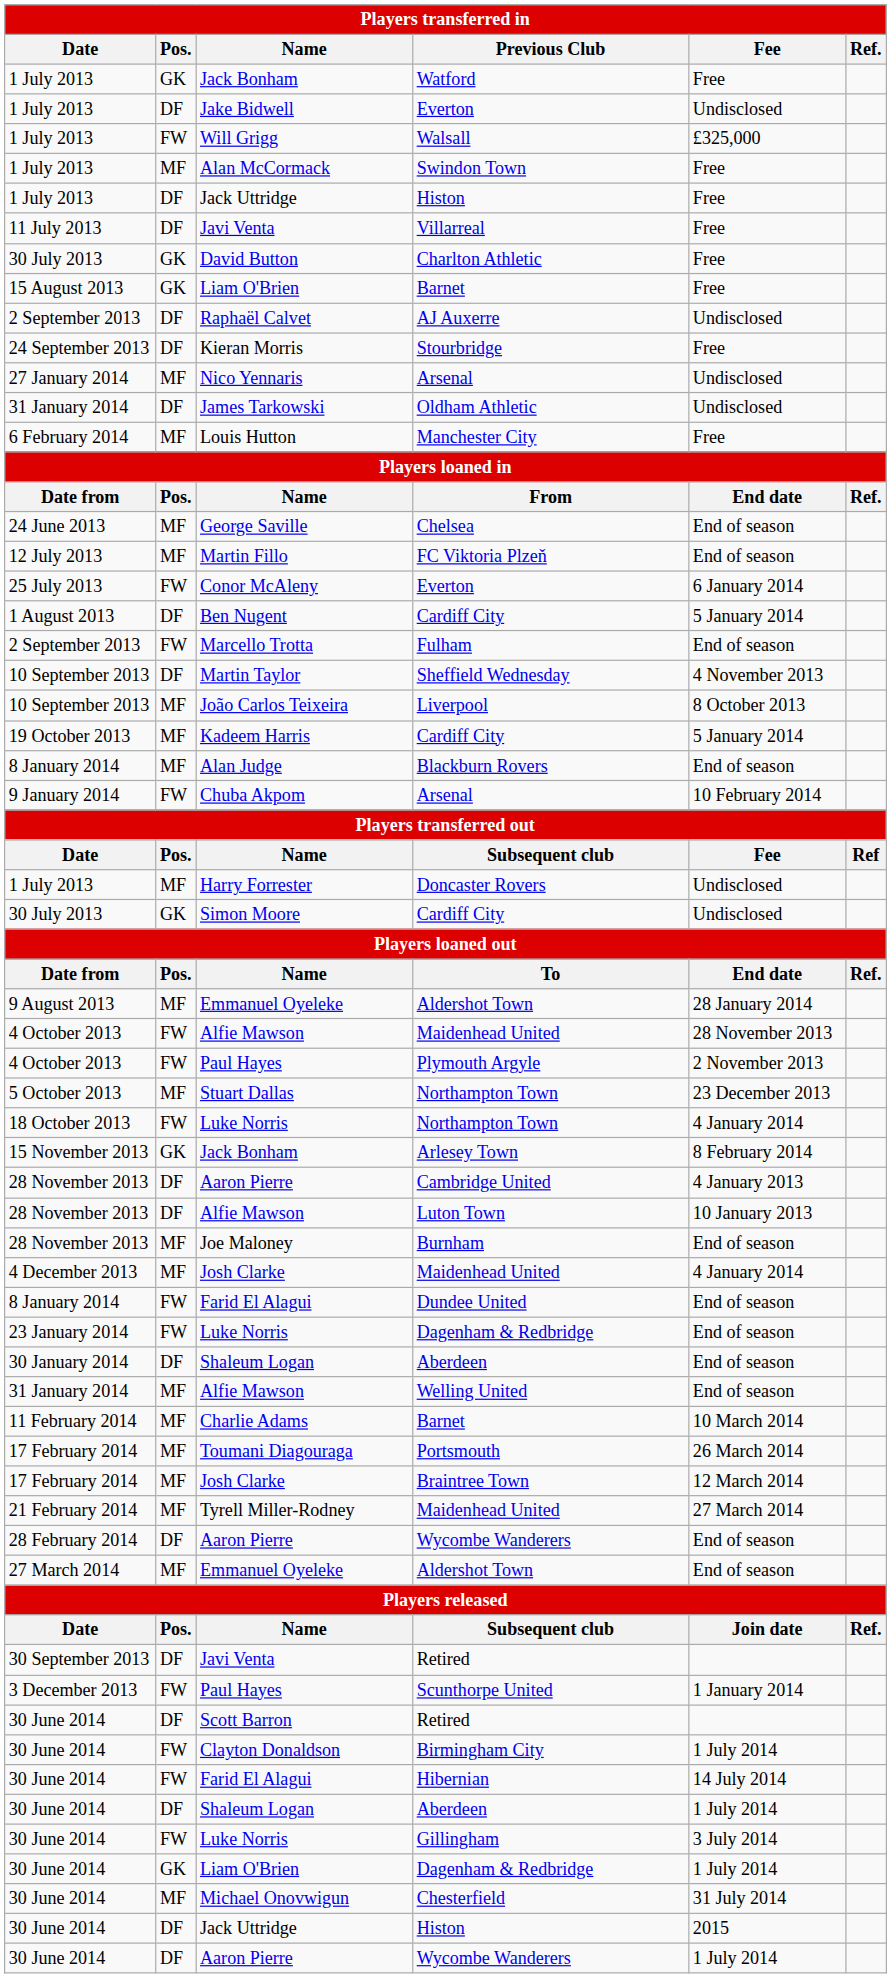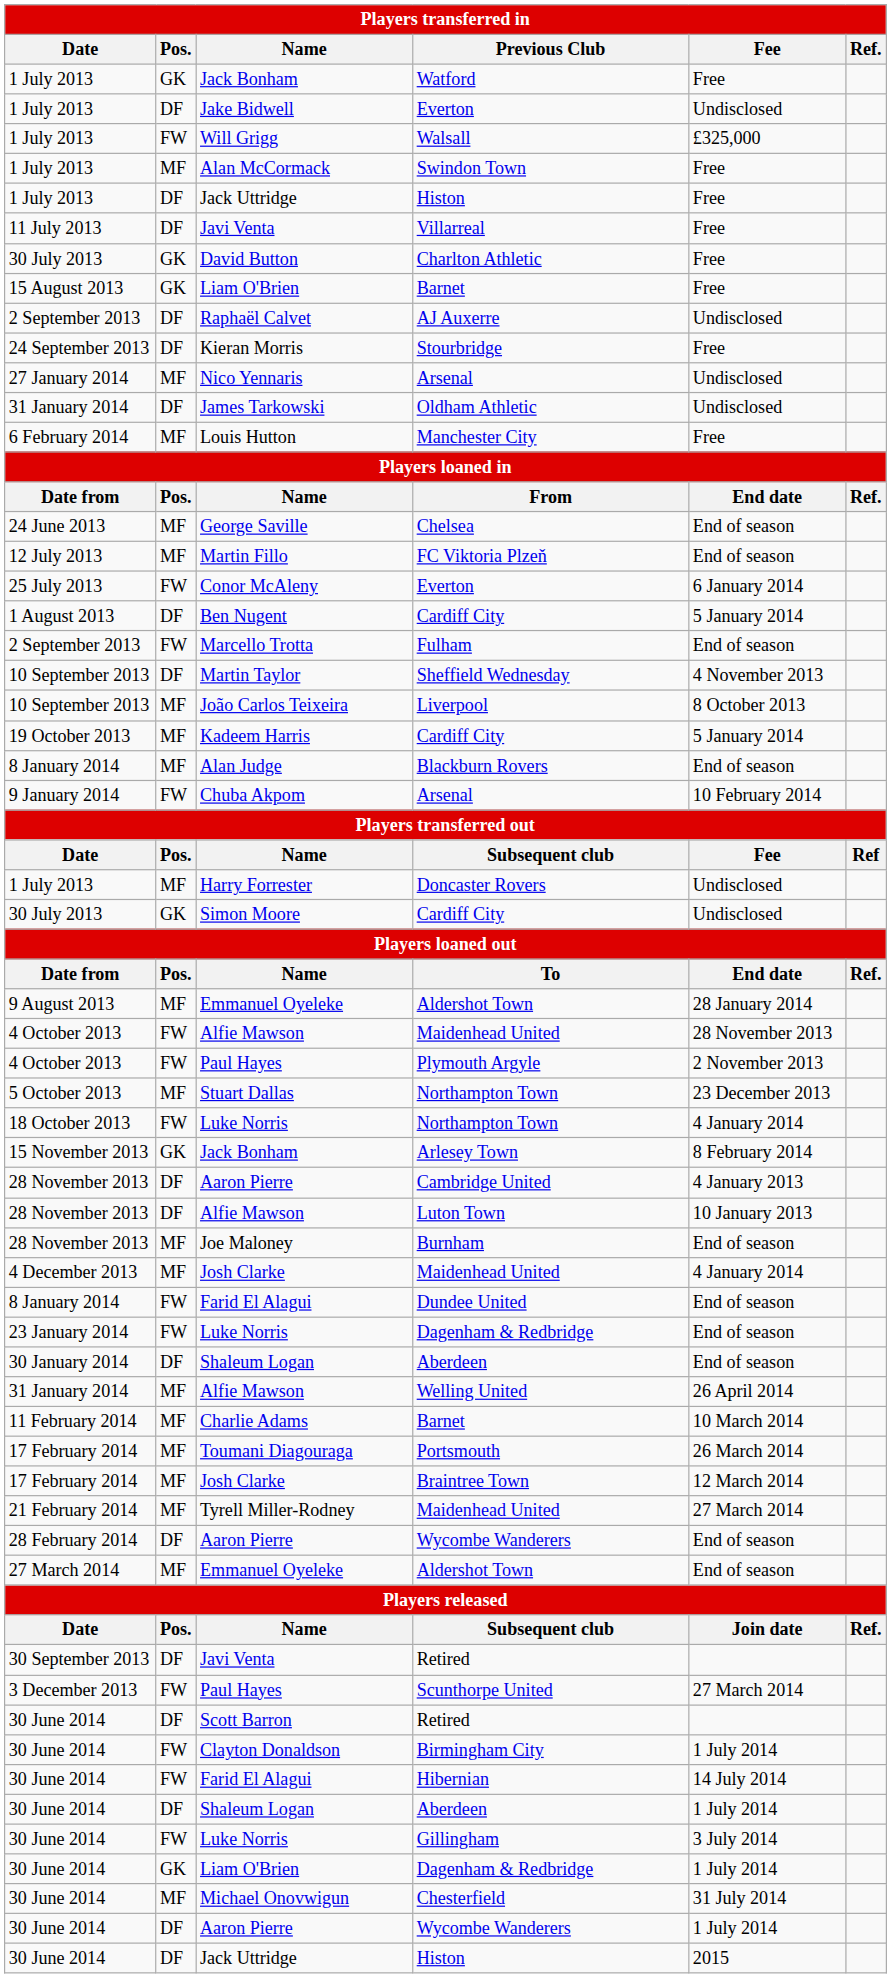Welling United | Fee: End of season -> 26 April 2014
Scunthorpe United | Fee: 1 January 2014 -> 27 March 2014
rows swapped: 30 June 2014 / Wycombe Wanderers <-> 30 June 2014 / Histon
